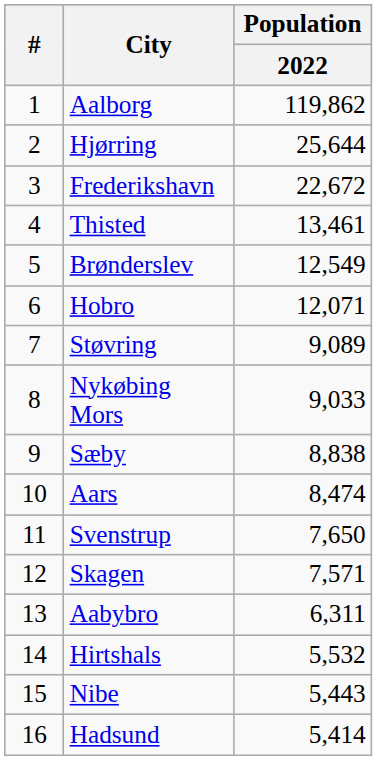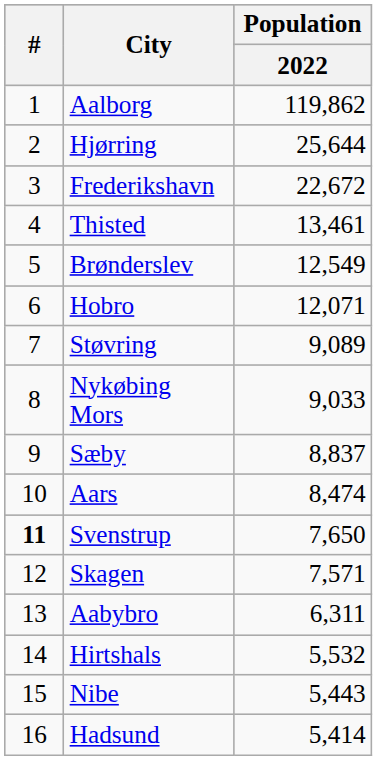Sæby | Population / 2022: 8,838 -> 8,837
Svenstrup | #: normal -> bold
